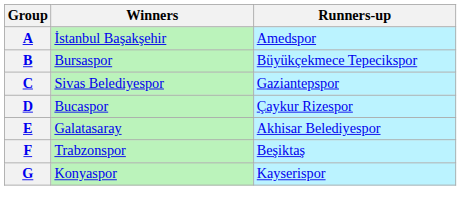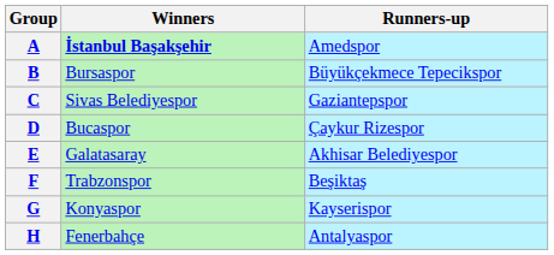A | Winners: normal -> bold
+ row: H | Fenerbahçe | Antalyaspor
